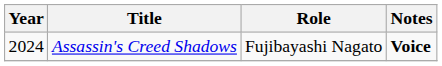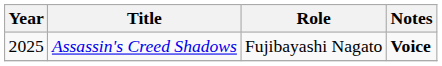Assassin's Creed Shadows | Year: 2024 -> 2025
